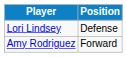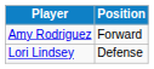rows swapped: Lori Lindsey <-> Amy Rodriguez
